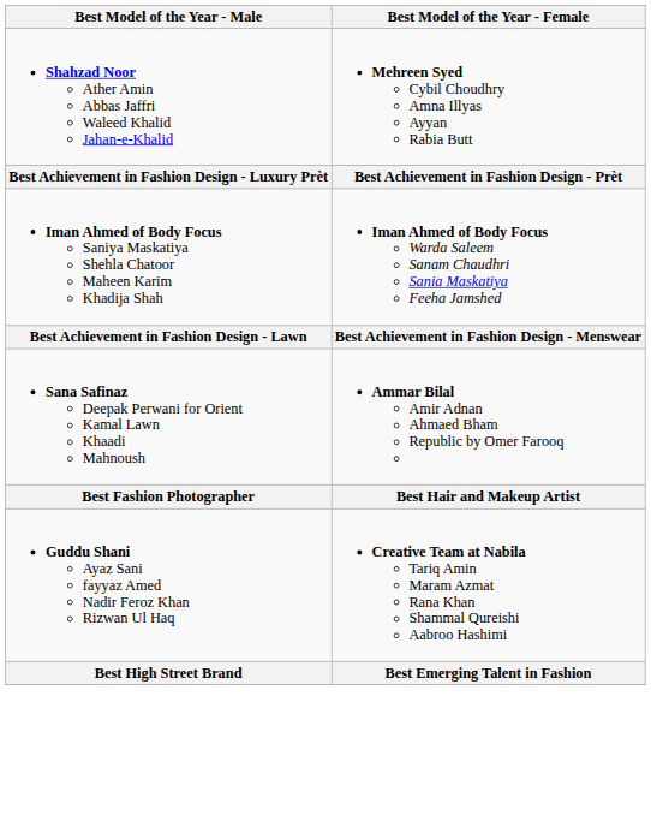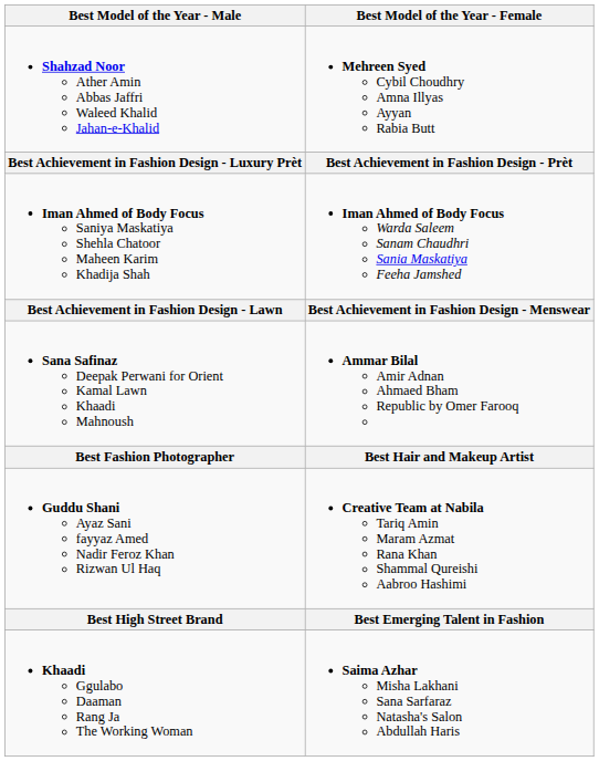+ row: Khaadi Ggulabo Daaman Rang Ja The Working Woman | Saima Azhar Misha Lakhani Sana Sarfaraz Natasha's Salon Abdullah Haris
